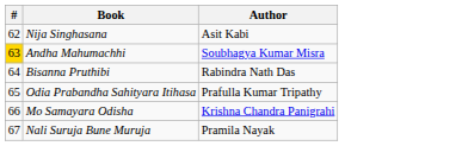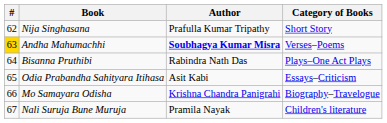+ column: Category of Books | Short Story | Verses–Poems | Plays–One Act Plays | Essays–Criticism | Biography–Travelogue | Children's literature
Nija Singhasana | Author: Asit Kabi -> Prafulla Kumar Tripathy
Andha Mahumachhi | Author: normal -> bold
Odia Prabandha Sahityara Itihasa | Author: Prafulla Kumar Tripathy -> Asit Kabi
